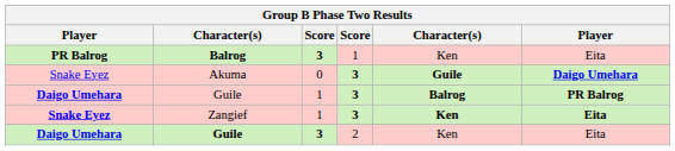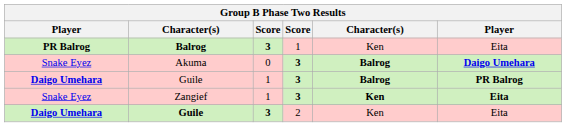Akuma | column 5: Guile -> Balrog
Zangief | column 1: bold -> normal
